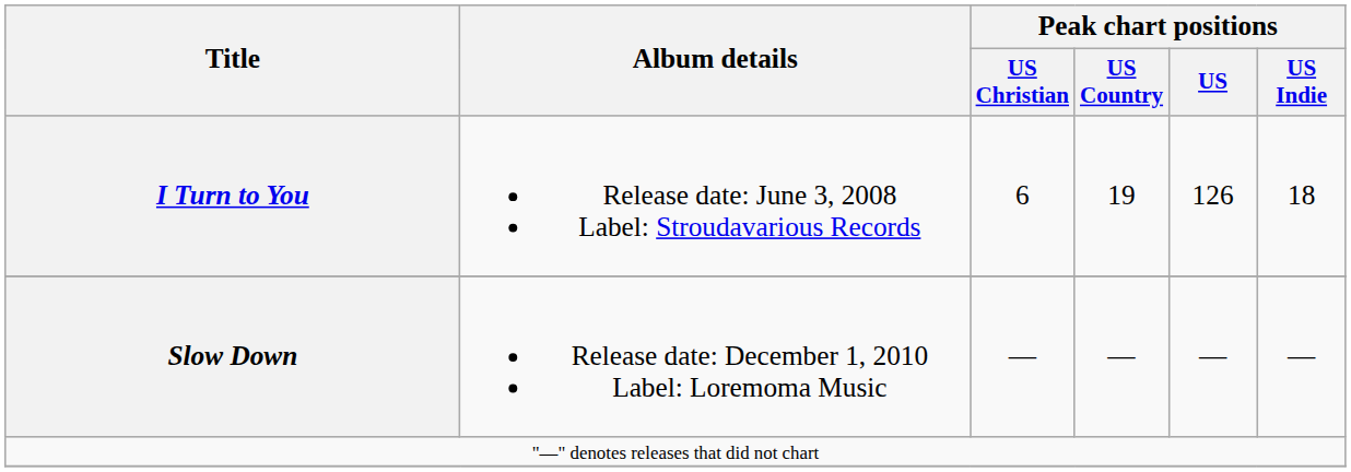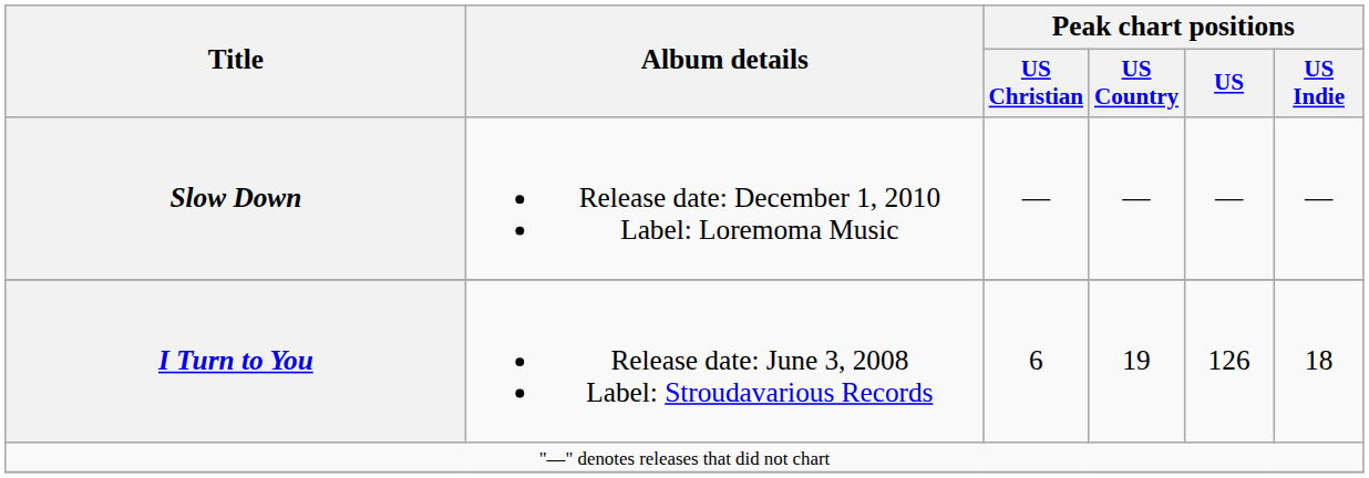rows swapped: I Turn to You <-> Slow Down
